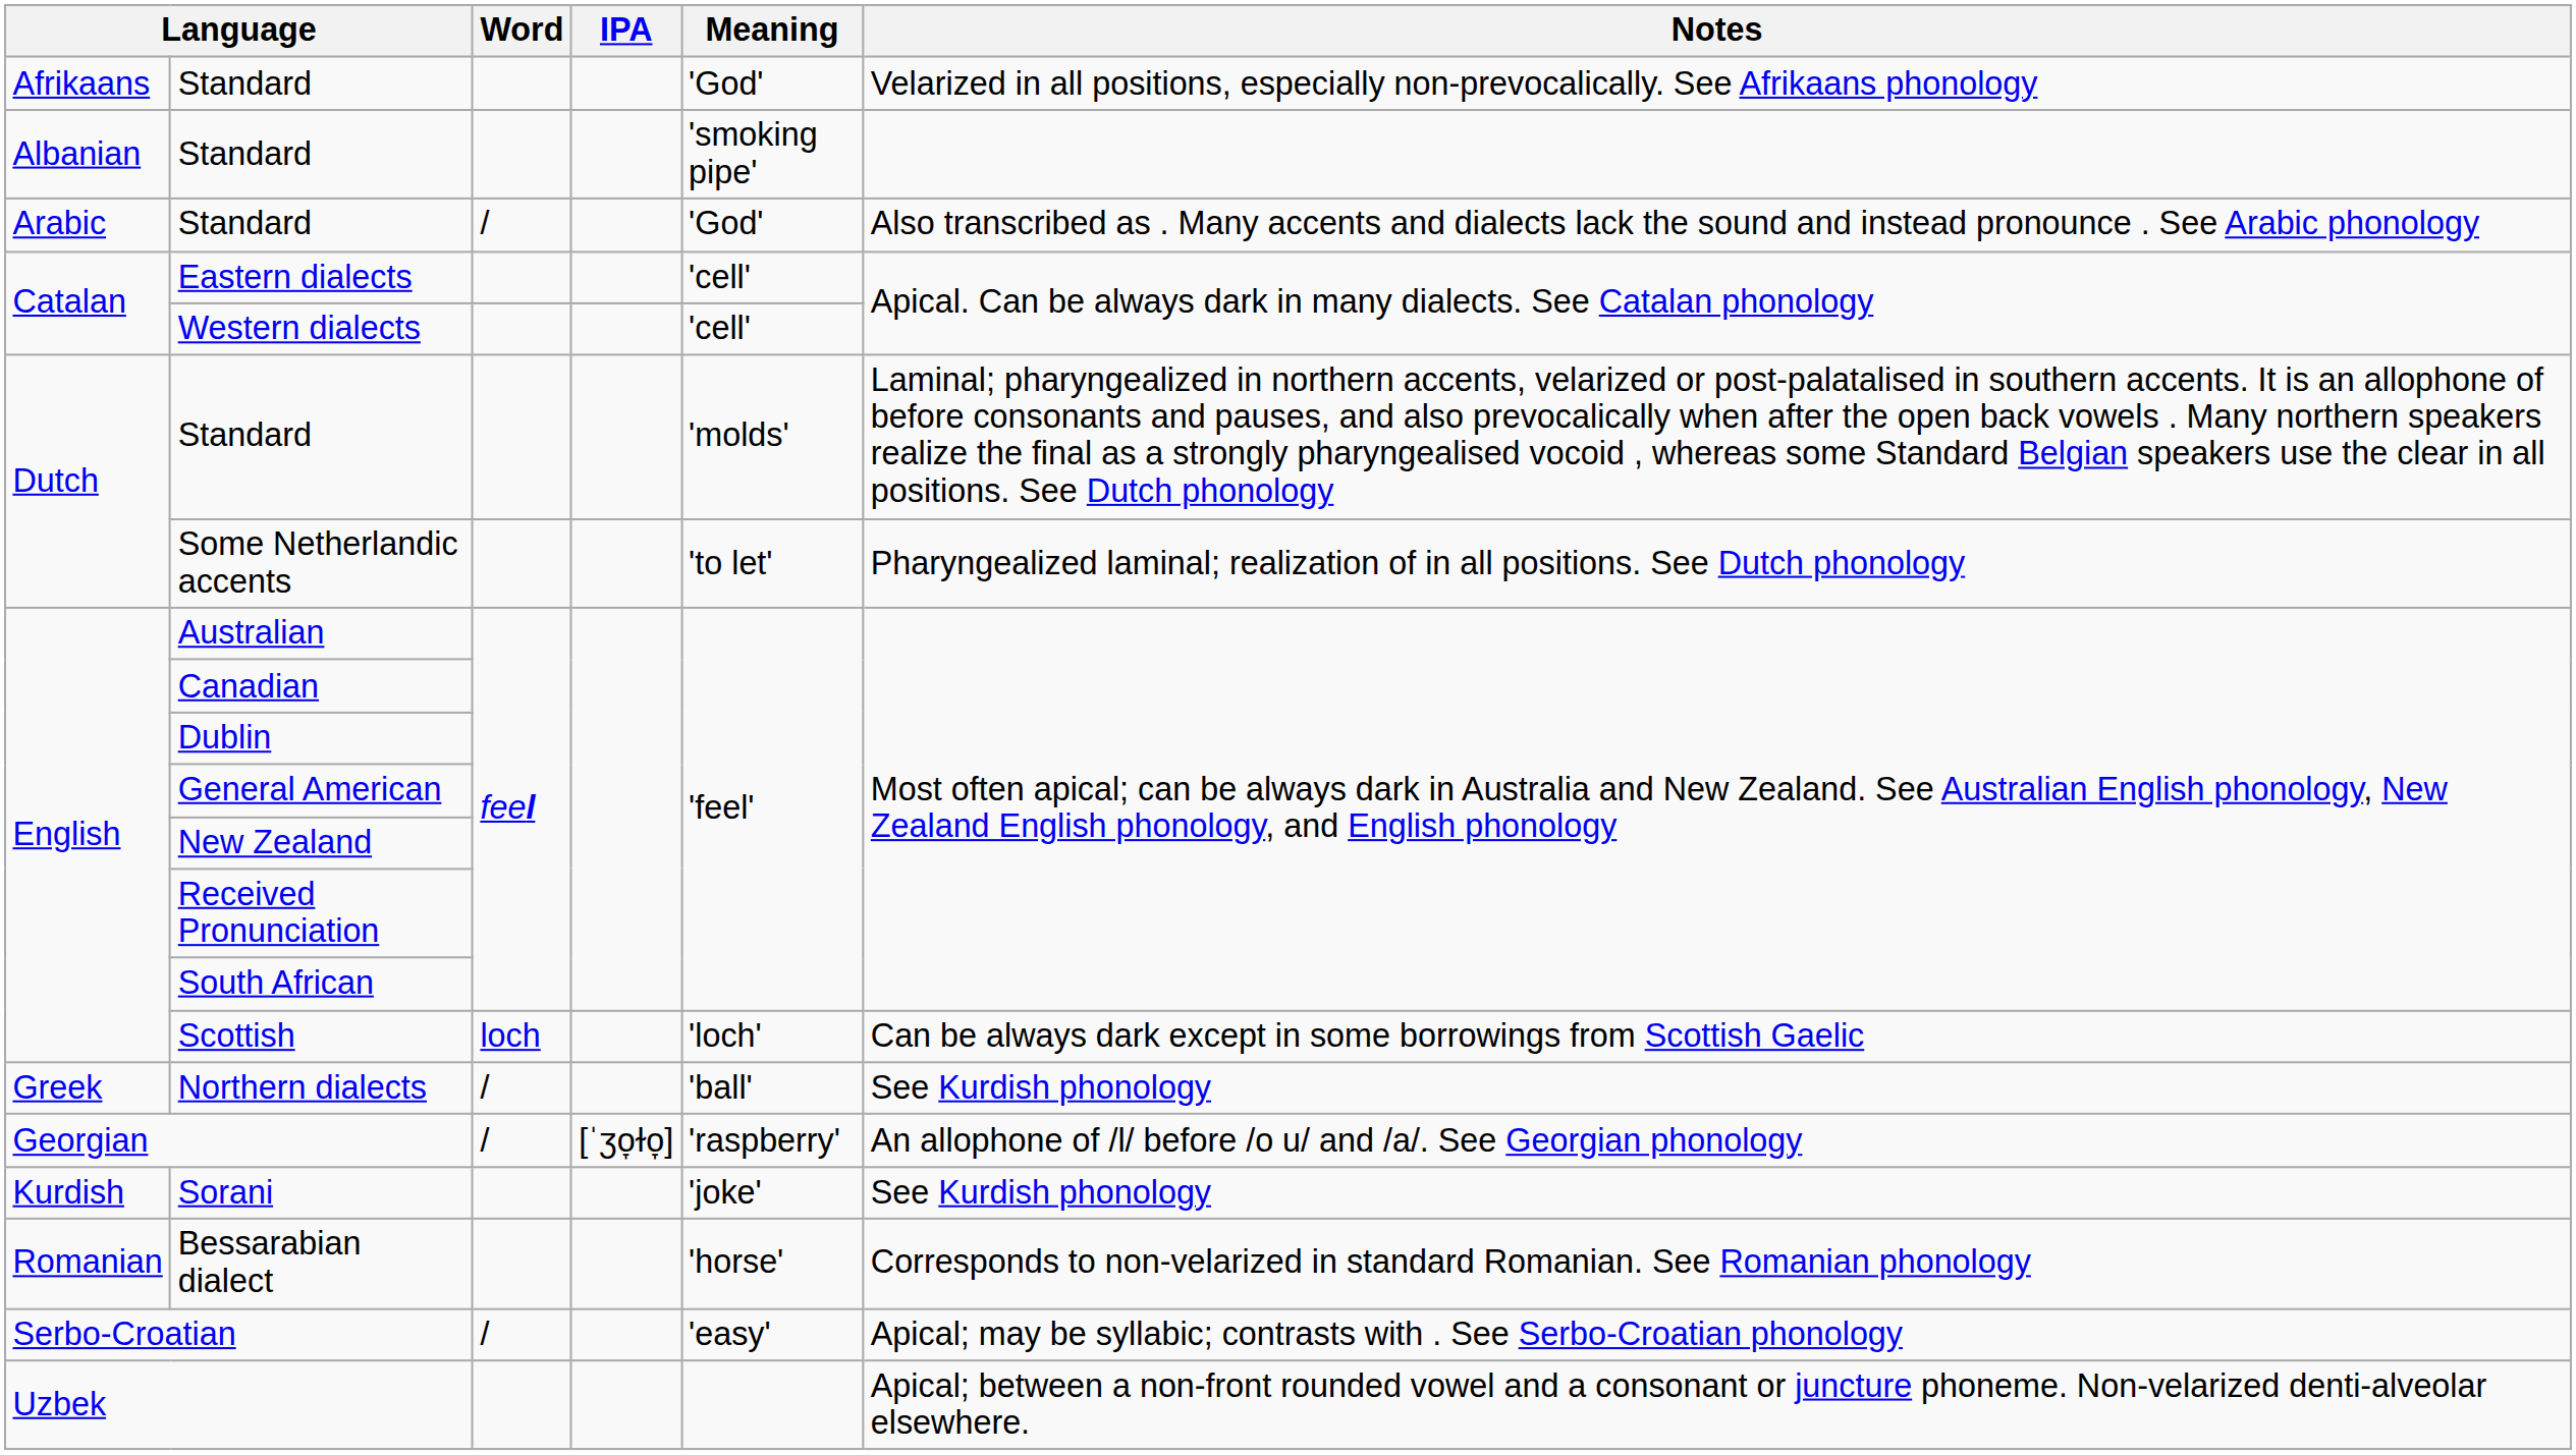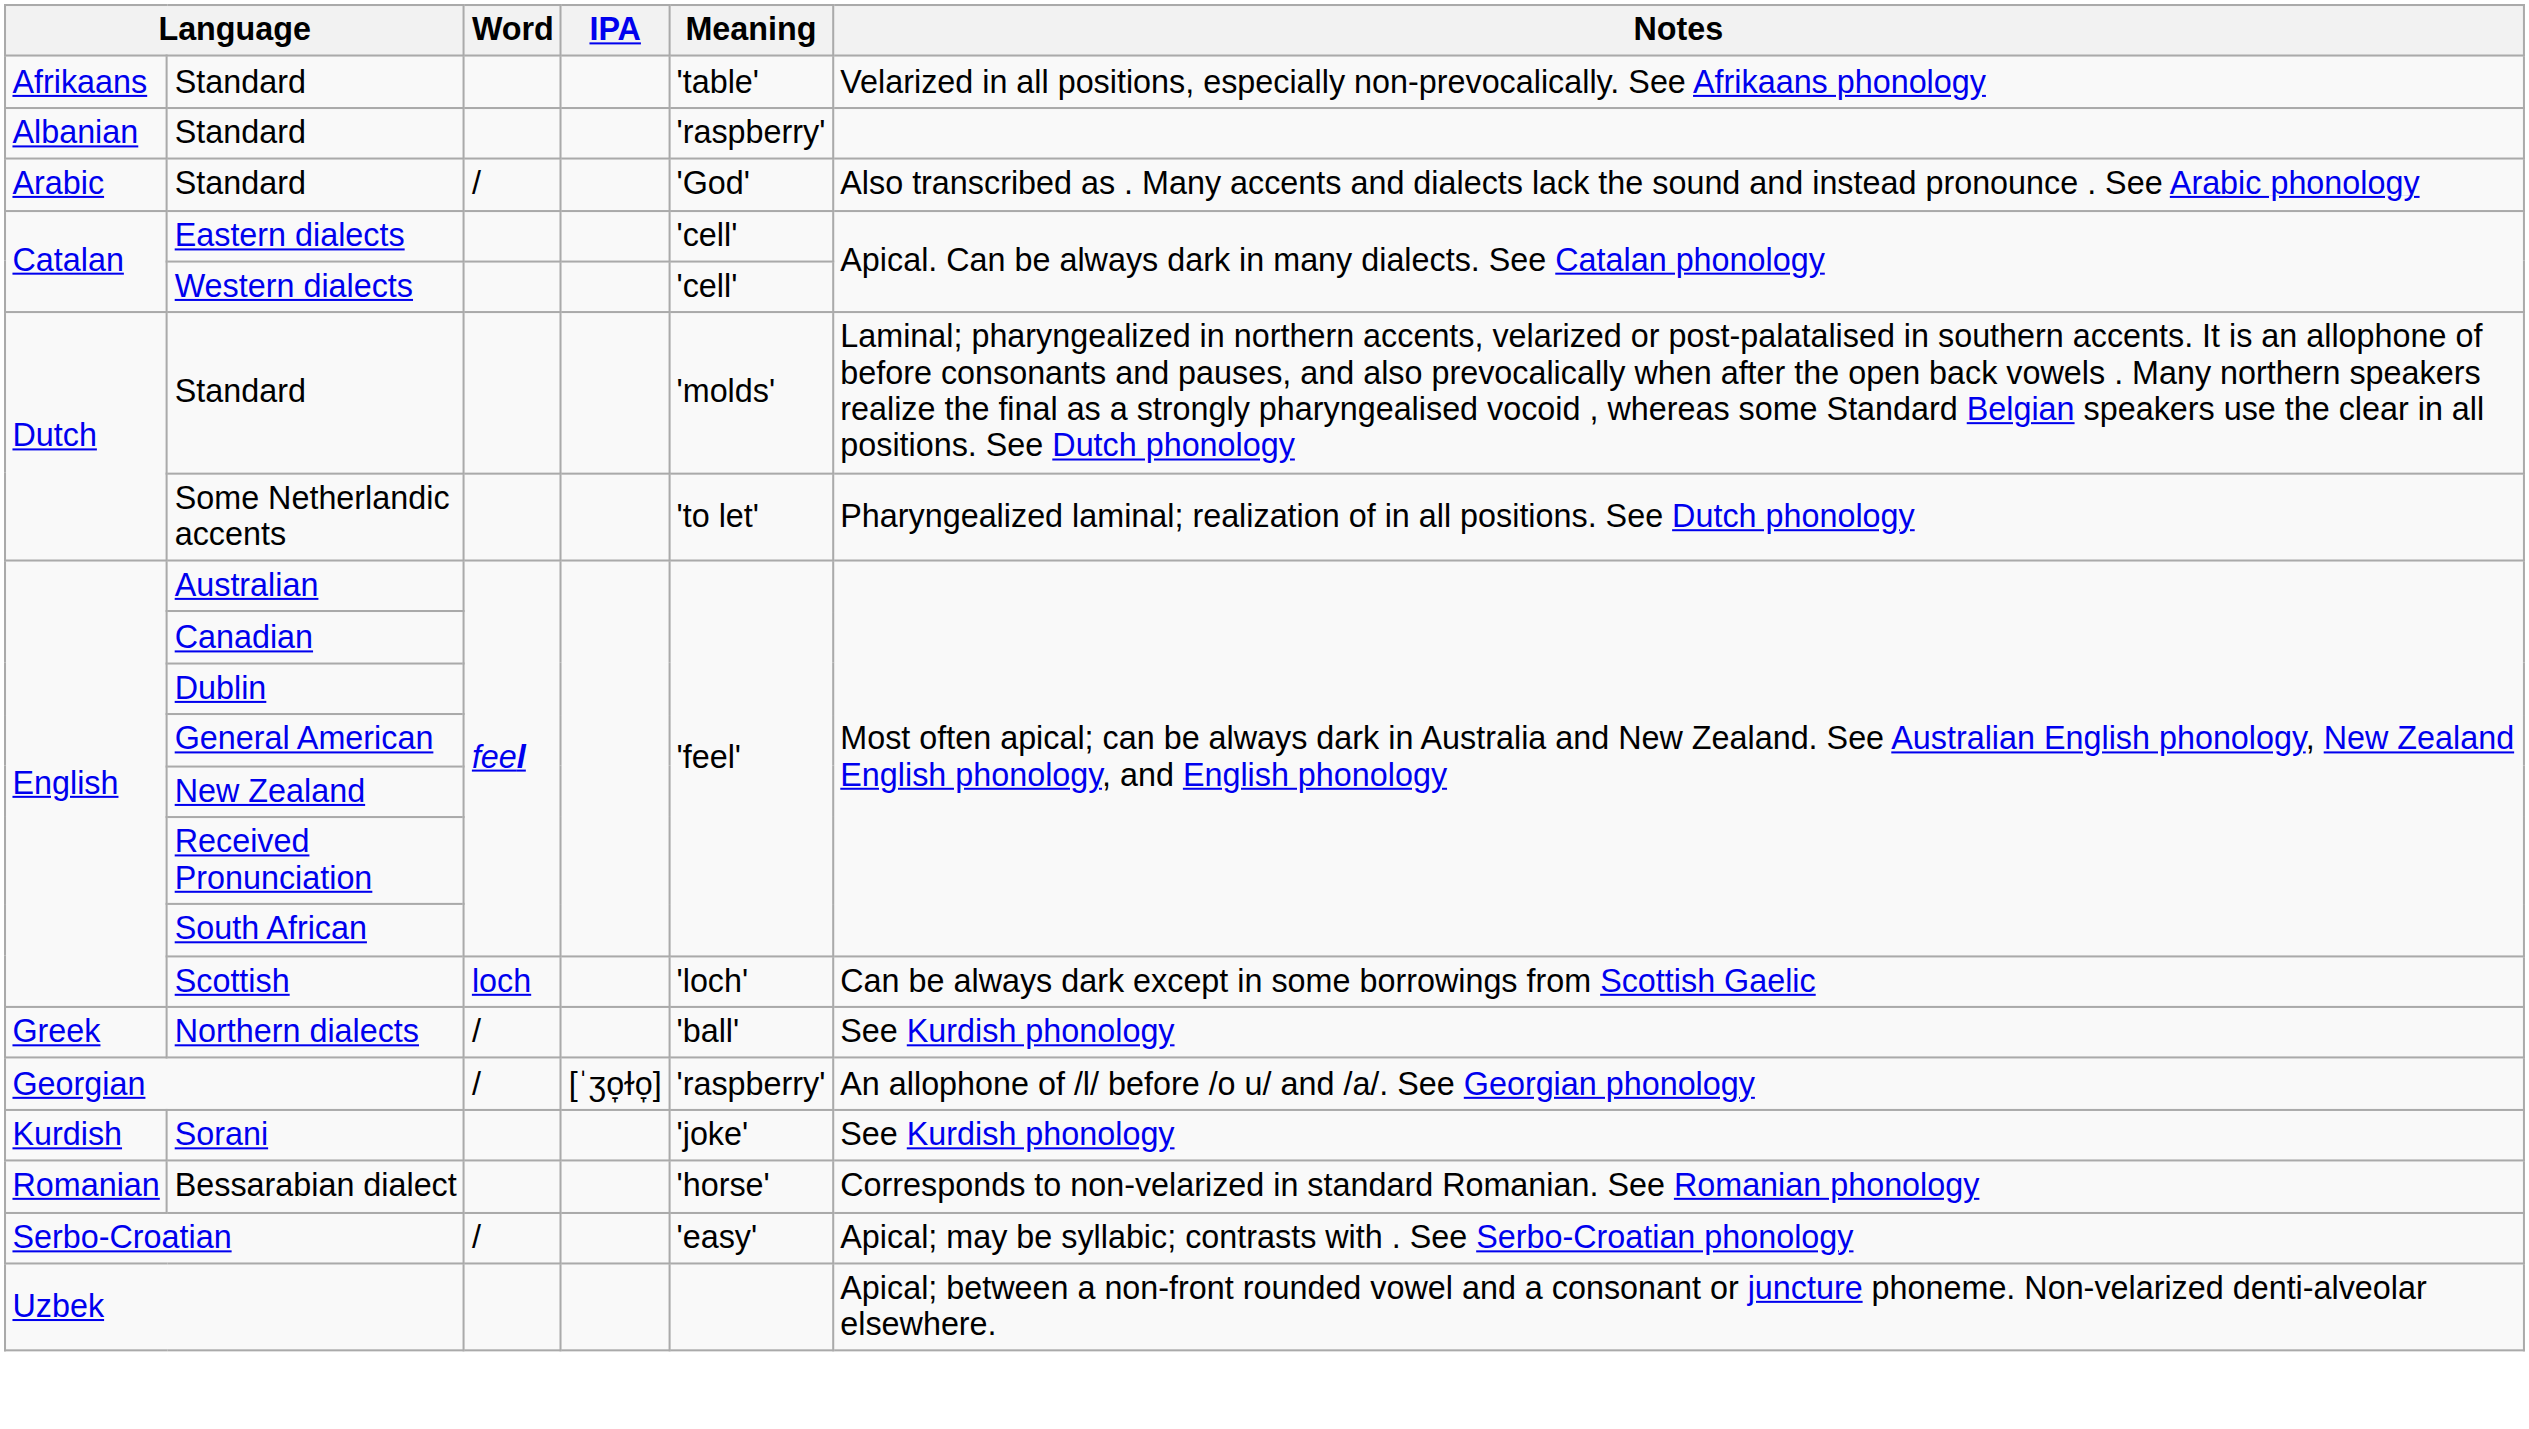Afrikaans / Standard | Meaning: 'God' -> 'table'
Albanian / Standard | Meaning: 'smoking pipe' -> 'raspberry'
